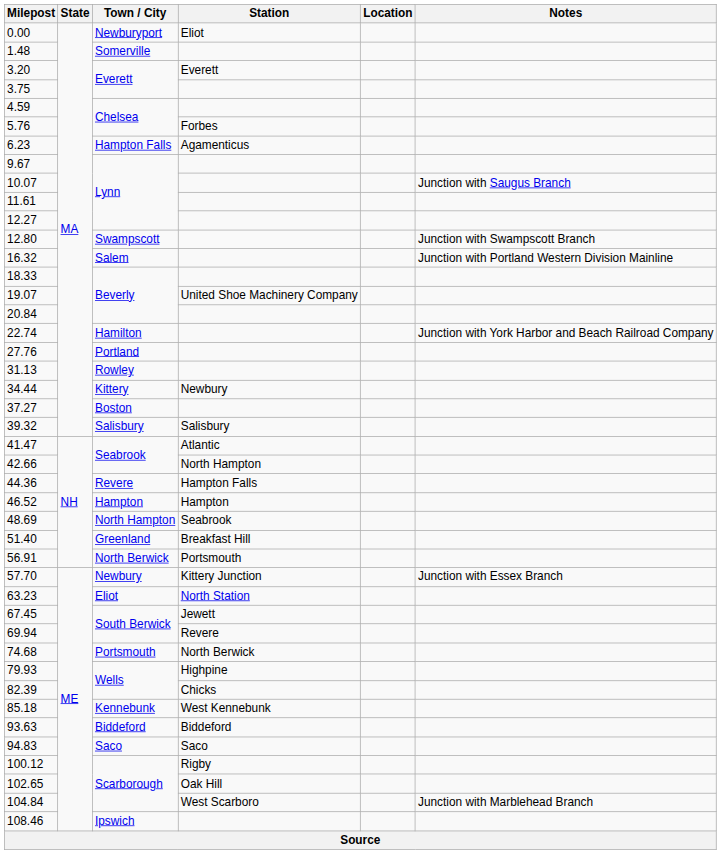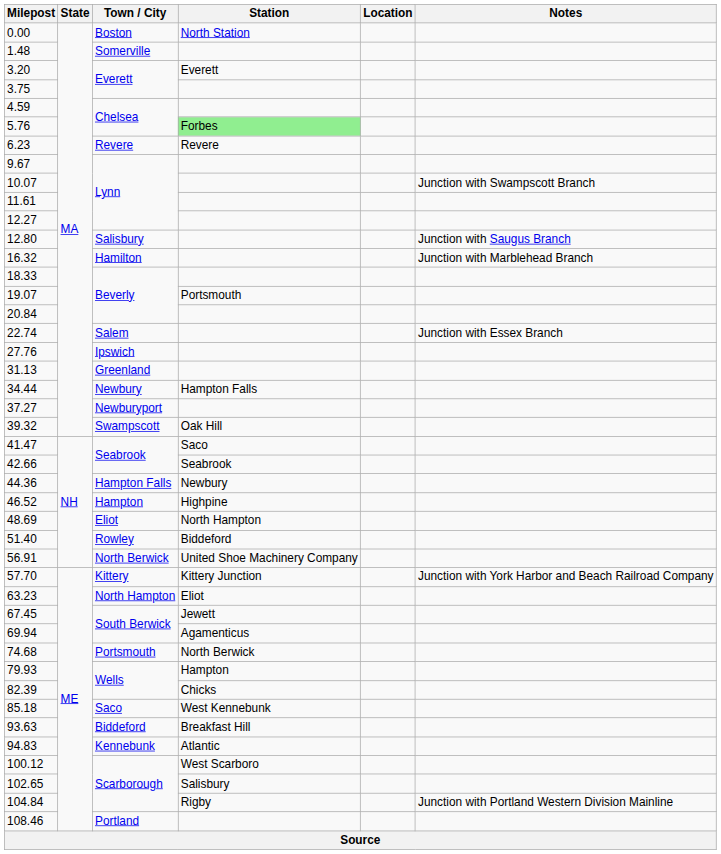0.00 | Town / City: Newburyport -> Boston
0.00 | Station: Eliot -> North Station
5.76 | Station: no background -> lightgreen background
6.23 | Town / City: Hampton Falls -> Revere
6.23 | Station: Agamenticus -> Revere
10.07 | Notes: Junction with Saugus Branch -> Junction with Swampscott Branch
12.80 | Town / City: Swampscott -> Salisbury
12.80 | Notes: Junction with Swampscott Branch -> Junction with Saugus Branch
16.32 | Town / City: Salem -> Hamilton
16.32 | Notes: Junction with Portland Western Division Mainline -> Junction with Marblehead Branch
19.07 | Station: United Shoe Machinery Company -> Portsmouth
22.74 | Town / City: Hamilton -> Salem
22.74 | Notes: Junction with York Harbor and Beach Railroad Company -> Junction with Essex Branch
27.76 | Town / City: Portland -> Ipswich
31.13 | Town / City: Rowley -> Greenland
34.44 | Town / City: Kittery -> Newbury
34.44 | Station: Newbury -> Hampton Falls
37.27 | Town / City: Boston -> Newburyport
39.32 | Town / City: Salisbury -> Swampscott
39.32 | Station: Salisbury -> Oak Hill
41.47 | Station: Atlantic -> Saco
42.66 | Station: North Hampton -> Seabrook
44.36 | Town / City: Revere -> Hampton Falls
44.36 | Station: Hampton Falls -> Newbury
46.52 | Station: Hampton -> Highpine
48.69 | Town / City: North Hampton -> Eliot
48.69 | Station: Seabrook -> North Hampton
51.40 | Town / City: Greenland -> Rowley
51.40 | Station: Breakfast Hill -> Biddeford
56.91 | Station: Portsmouth -> United Shoe Machinery Company
57.70 | Town / City: Newbury -> Kittery
57.70 | Notes: Junction with Essex Branch -> Junction with York Harbor and Beach Railroad Company
63.23 | Town / City: Eliot -> North Hampton
63.23 | Station: North Station -> Eliot
69.94 | Station: Revere -> Agamenticus
79.93 | Station: Highpine -> Hampton
85.18 | Town / City: Kennebunk -> Saco
93.63 | Station: Biddeford -> Breakfast Hill
94.83 | Town / City: Saco -> Kennebunk
94.83 | Station: Saco -> Atlantic
100.12 | Station: Rigby -> West Scarboro
102.65 | Station: Oak Hill -> Salisbury
104.84 | Station: West Scarboro -> Rigby
104.84 | Notes: Junction with Marblehead Branch -> Junction with Portland Western Division Mainline
108.46 | Town / City: Ipswich -> Portland
